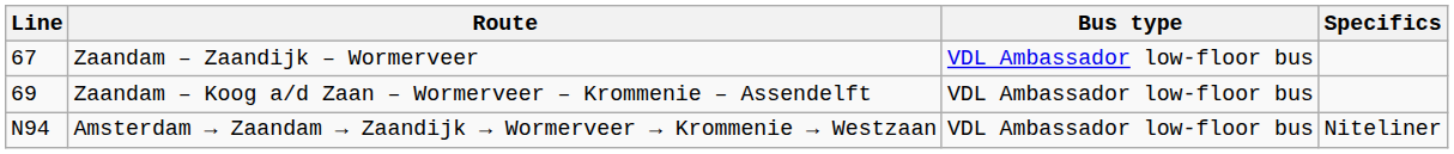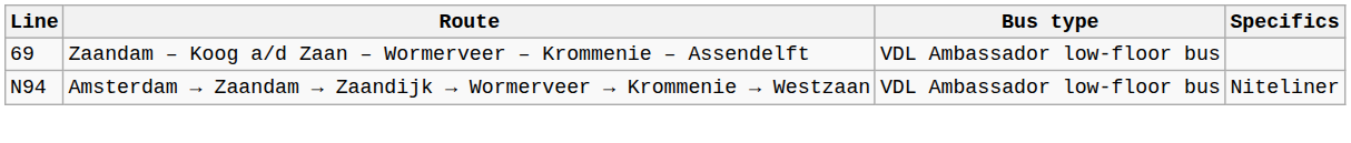- row: 67 | Zaandam – Zaandijk – Wormerveer | VDL Ambassador low-floor bus
